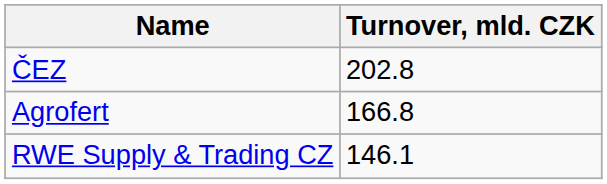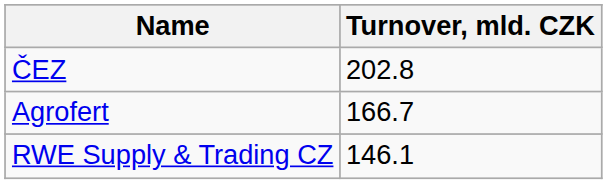Agrofert | Turnover, mld. CZK: 166.8 -> 166.7
